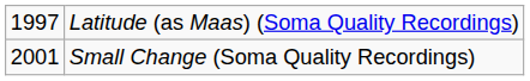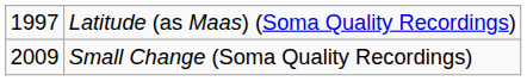Small Change (Soma Quality Recordings) | column 1: 2001 -> 2009
